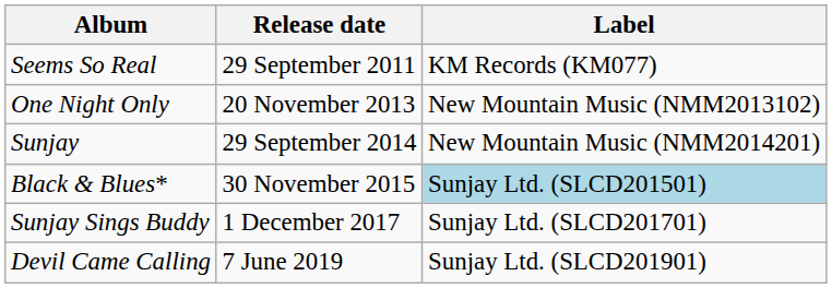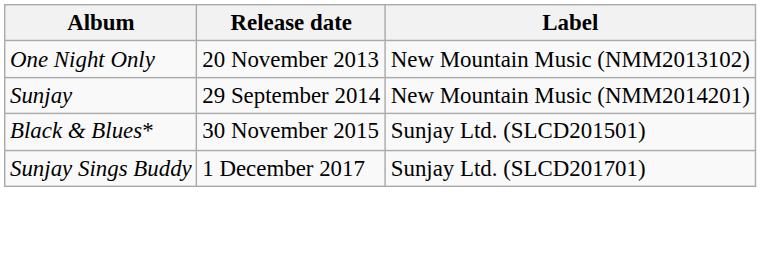- row: Seems So Real | 29 September 2011 | KM Records (KM077)
Black & Blues* | Label: lightblue background -> no background
- row: Devil Came Calling | 7 June 2019 | Sunjay Ltd. (SLCD201901)
